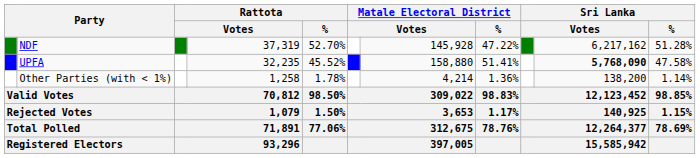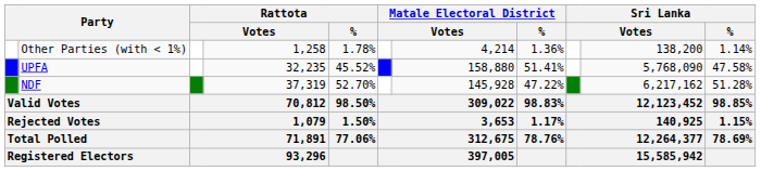rows swapped: NDF <-> Other Parties (with < 1%)
UPFA | column 10: bold -> normal
